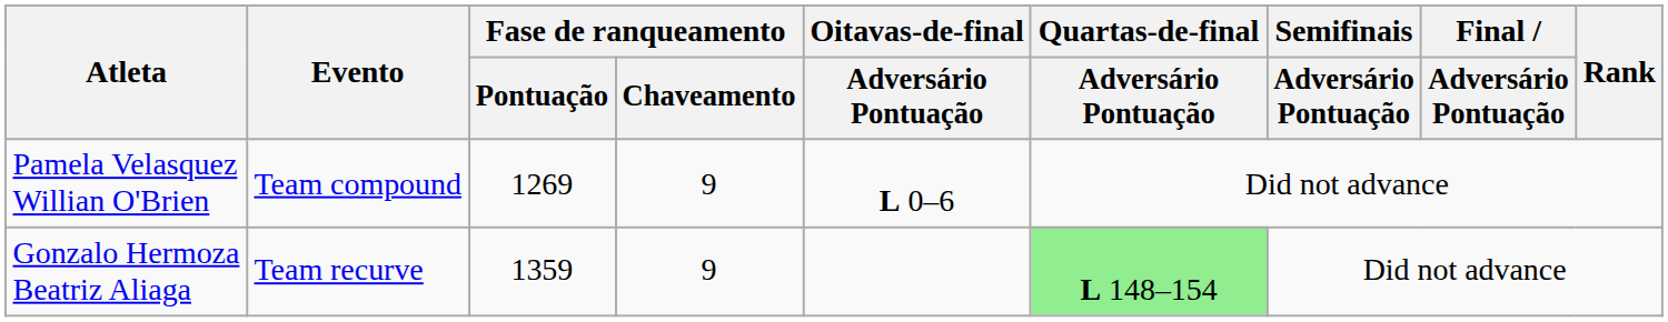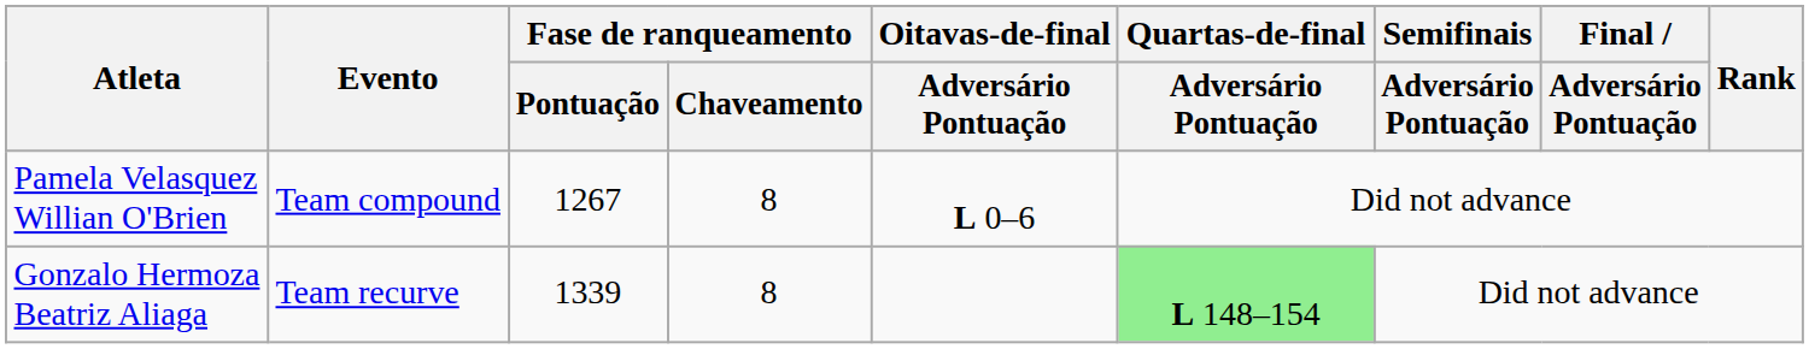Pamela Velasquez Willian O'Brien | Fase de ranqueamento / Pontuação: 1269 -> 1267
Pamela Velasquez Willian O'Brien | Fase de ranqueamento / Chaveamento: 9 -> 8
Gonzalo Hermoza Beatriz Aliaga | Fase de ranqueamento / Pontuação: 1359 -> 1339
Gonzalo Hermoza Beatriz Aliaga | Fase de ranqueamento / Chaveamento: 9 -> 8
